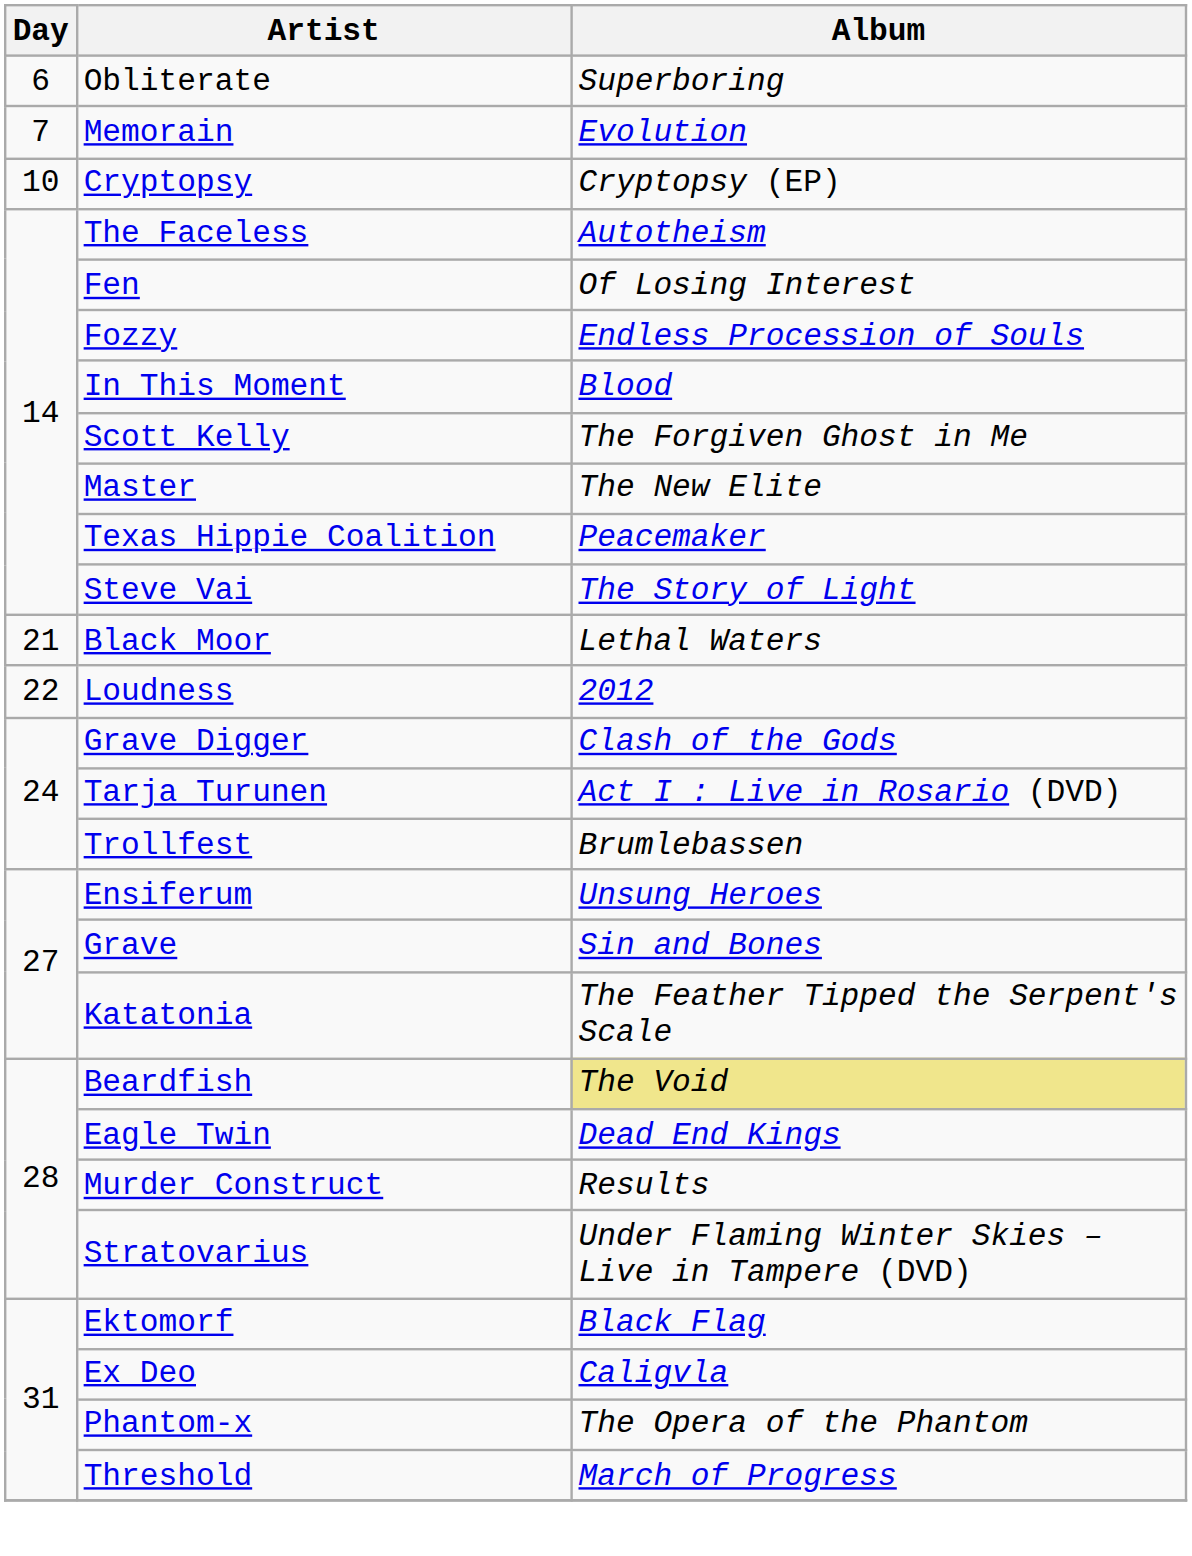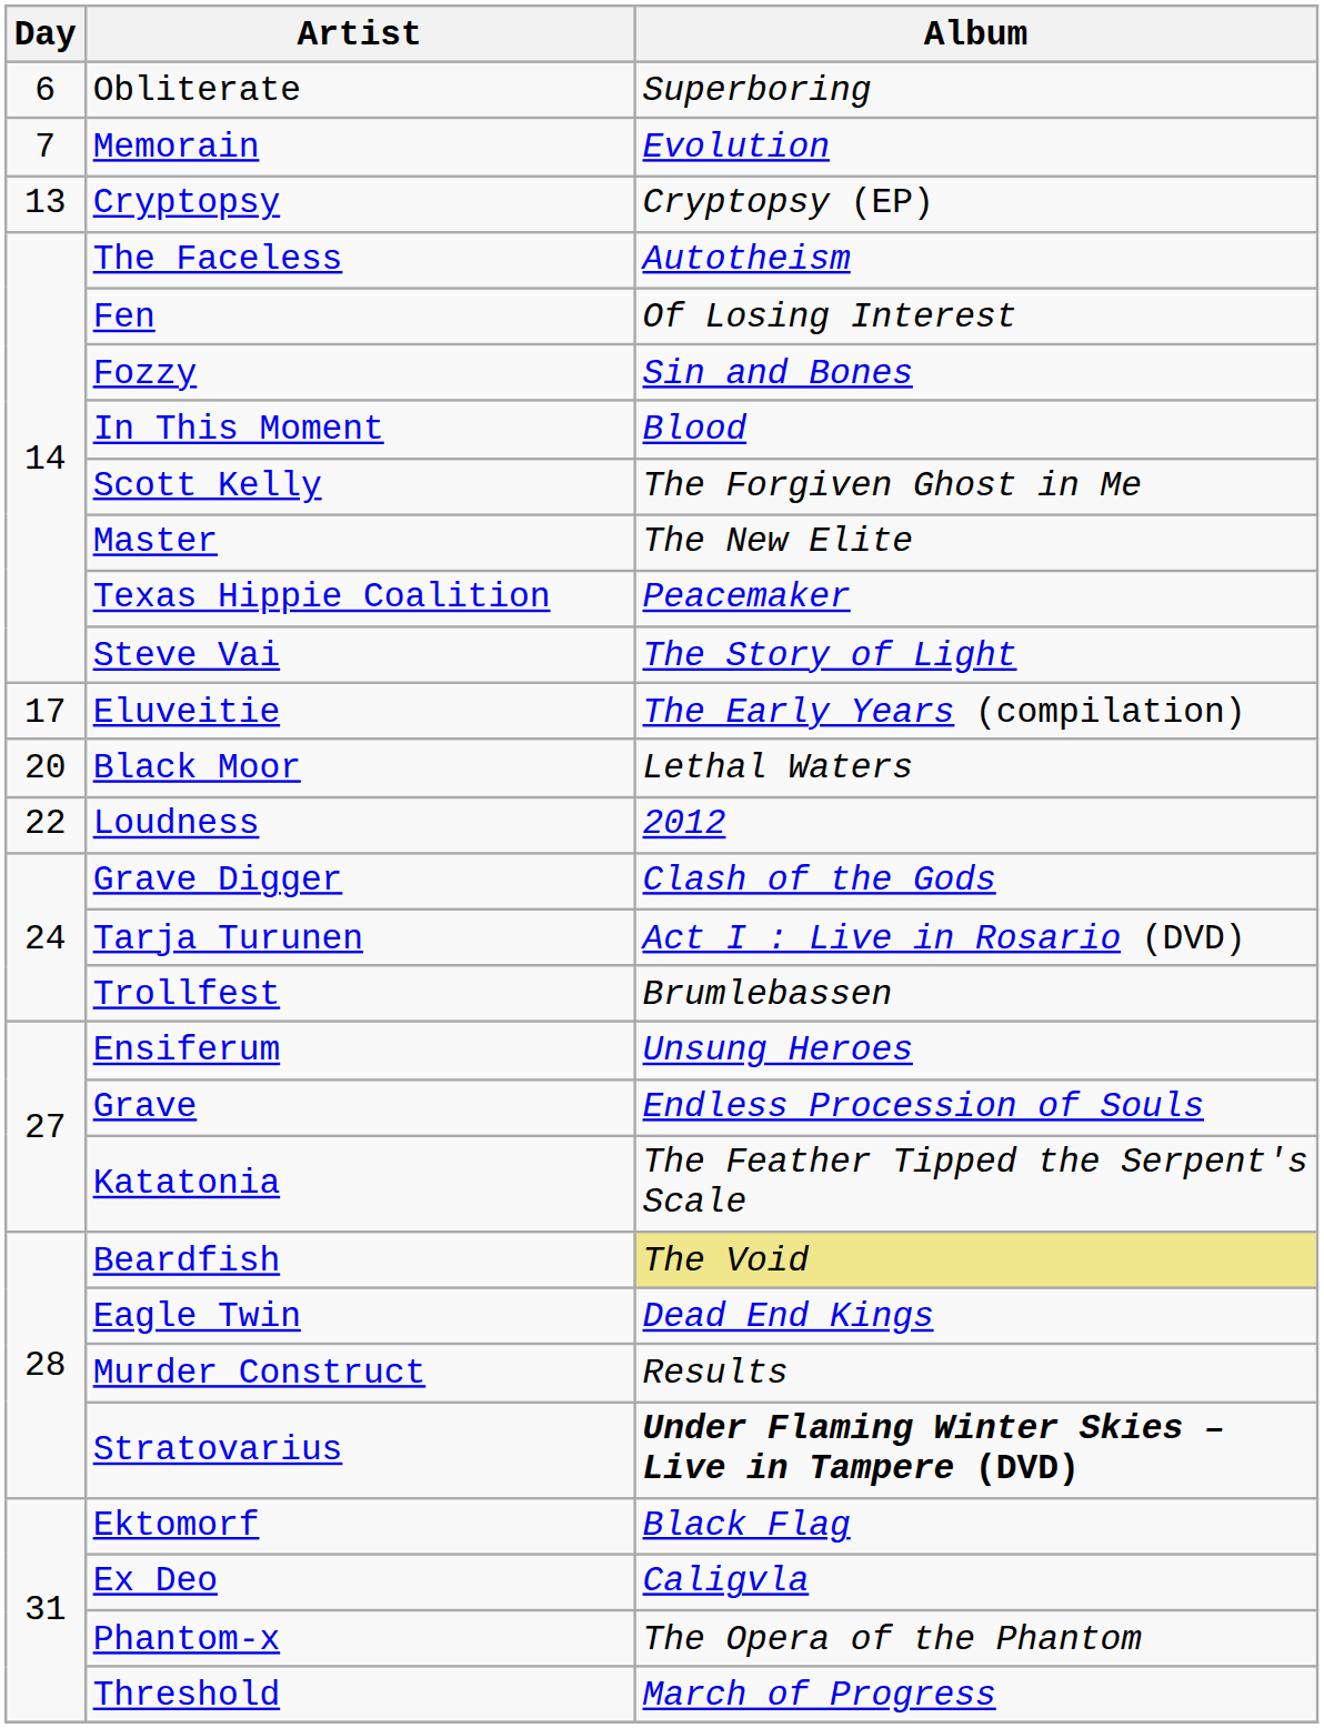Cryptopsy | Day: 10 -> 13
Fozzy | Album: Endless Procession of Souls -> Sin and Bones
+ row: 17 | Eluveitie | The Early Years (compilation)
Black Moor | Day: 21 -> 20
Grave | Album: Sin and Bones -> Endless Procession of Souls
Stratovarius | Album: normal -> bold
